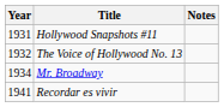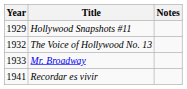Hollywood Snapshots #11 | Year: 1931 -> 1929
Mr. Broadway | Year: 1934 -> 1933
